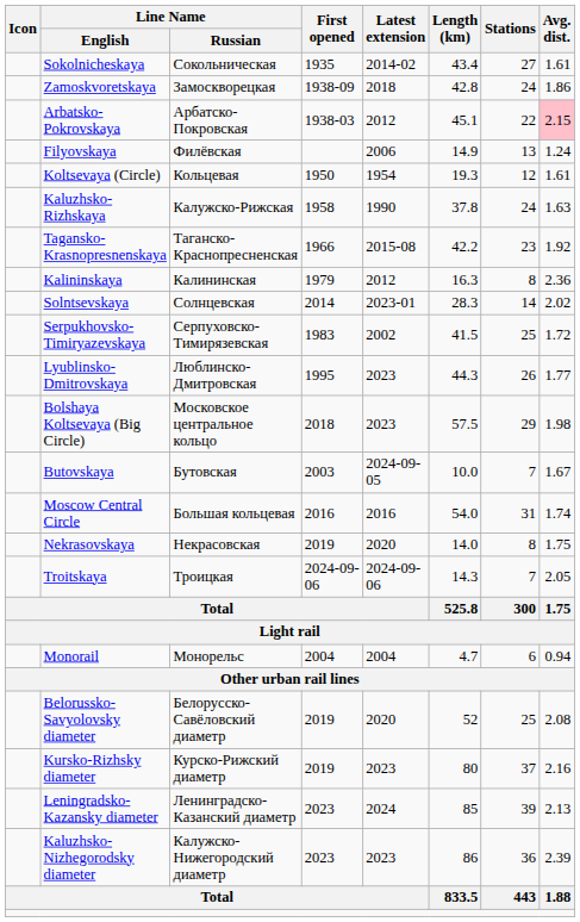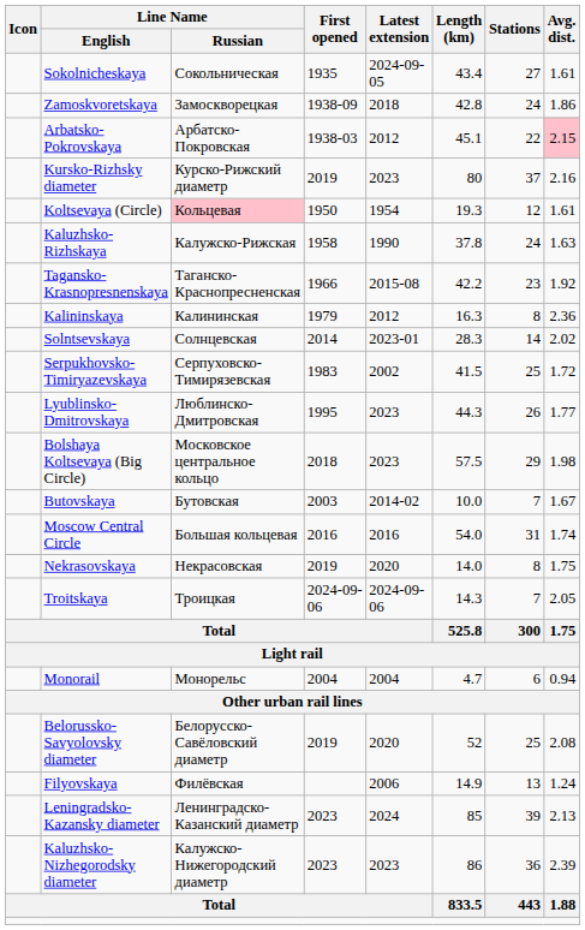Sokolnicheskaya | Latest extension: 2014-02 -> 2024-09-05
rows swapped: Filyovskaya <-> Kursko-Rizhsky diameter
Koltsevaya (Circle) | Line Name / Russian: no background -> pink background
Butovskaya | Latest extension: 2024-09-05 -> 2014-02
